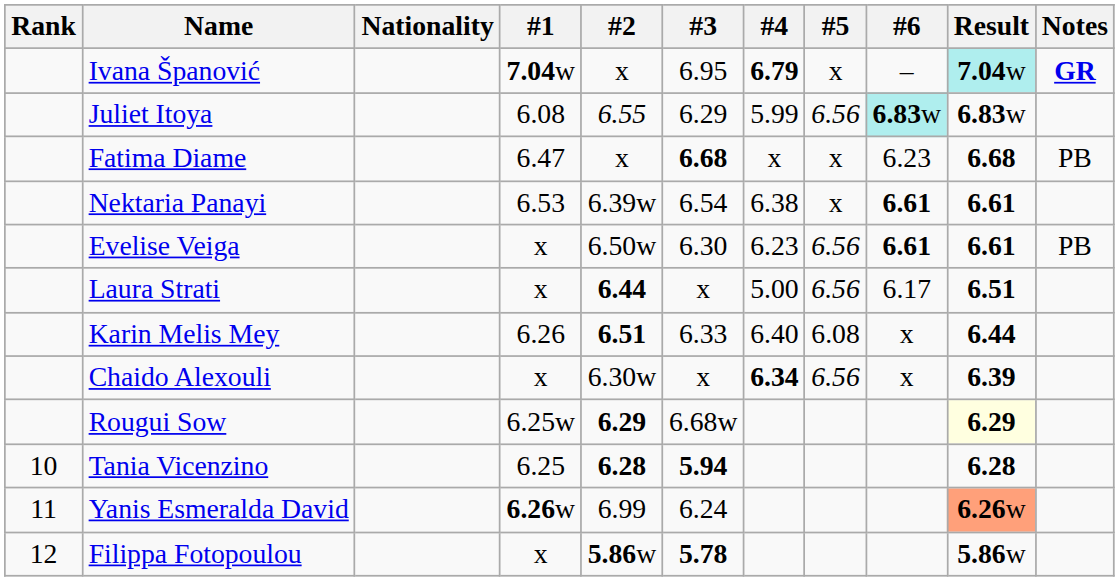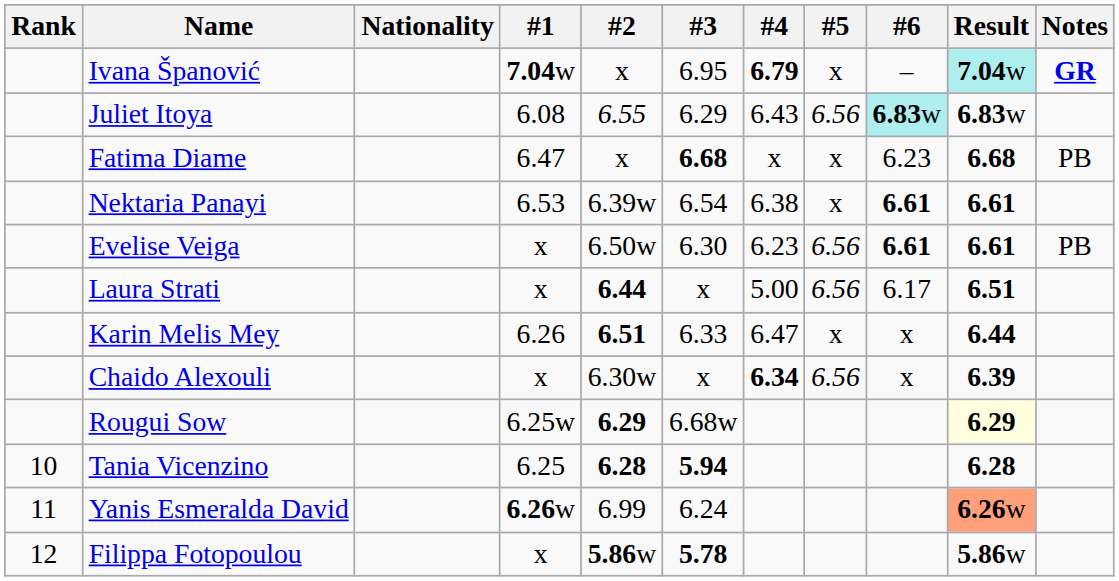Juliet Itoya | #4: 5.99 -> 6.43
Karin Melis Mey | #4: 6.40 -> 6.47
Karin Melis Mey | #5: 6.08 -> x
